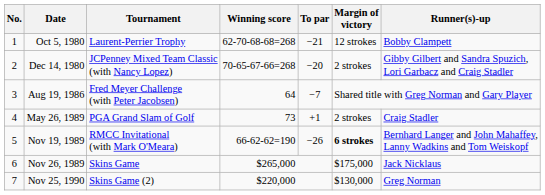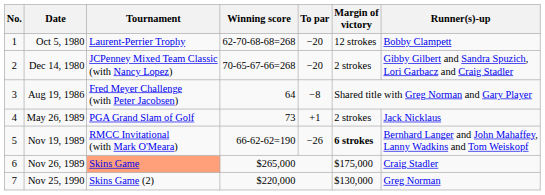Oct 5, 1980 | To par: −21 -> −20
Aug 19, 1986 | To par: −7 -> −8
May 26, 1989 | Runner(s)-up: Craig Stadler -> Jack Nicklaus
Nov 26, 1989 | Tournament: no background -> lightsalmon background
Nov 26, 1989 | Runner(s)-up: Jack Nicklaus -> Craig Stadler
